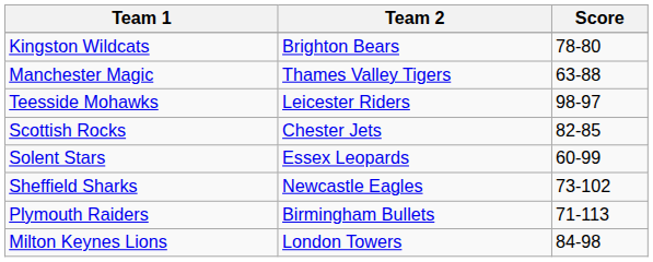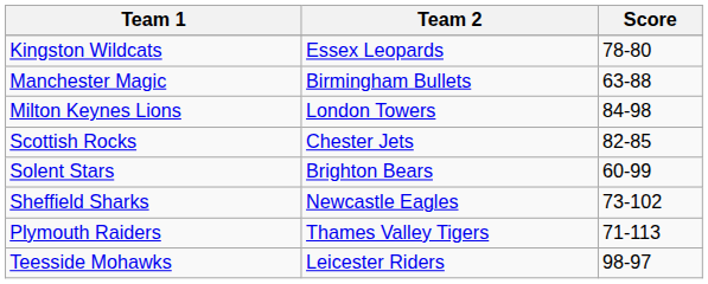Kingston Wildcats | Team 2: Brighton Bears -> Essex Leopards
Manchester Magic | Team 2: Thames Valley Tigers -> Birmingham Bullets
rows swapped: Teesside Mohawks <-> Milton Keynes Lions
Solent Stars | Team 2: Essex Leopards -> Brighton Bears
Plymouth Raiders | Team 2: Birmingham Bullets -> Thames Valley Tigers
